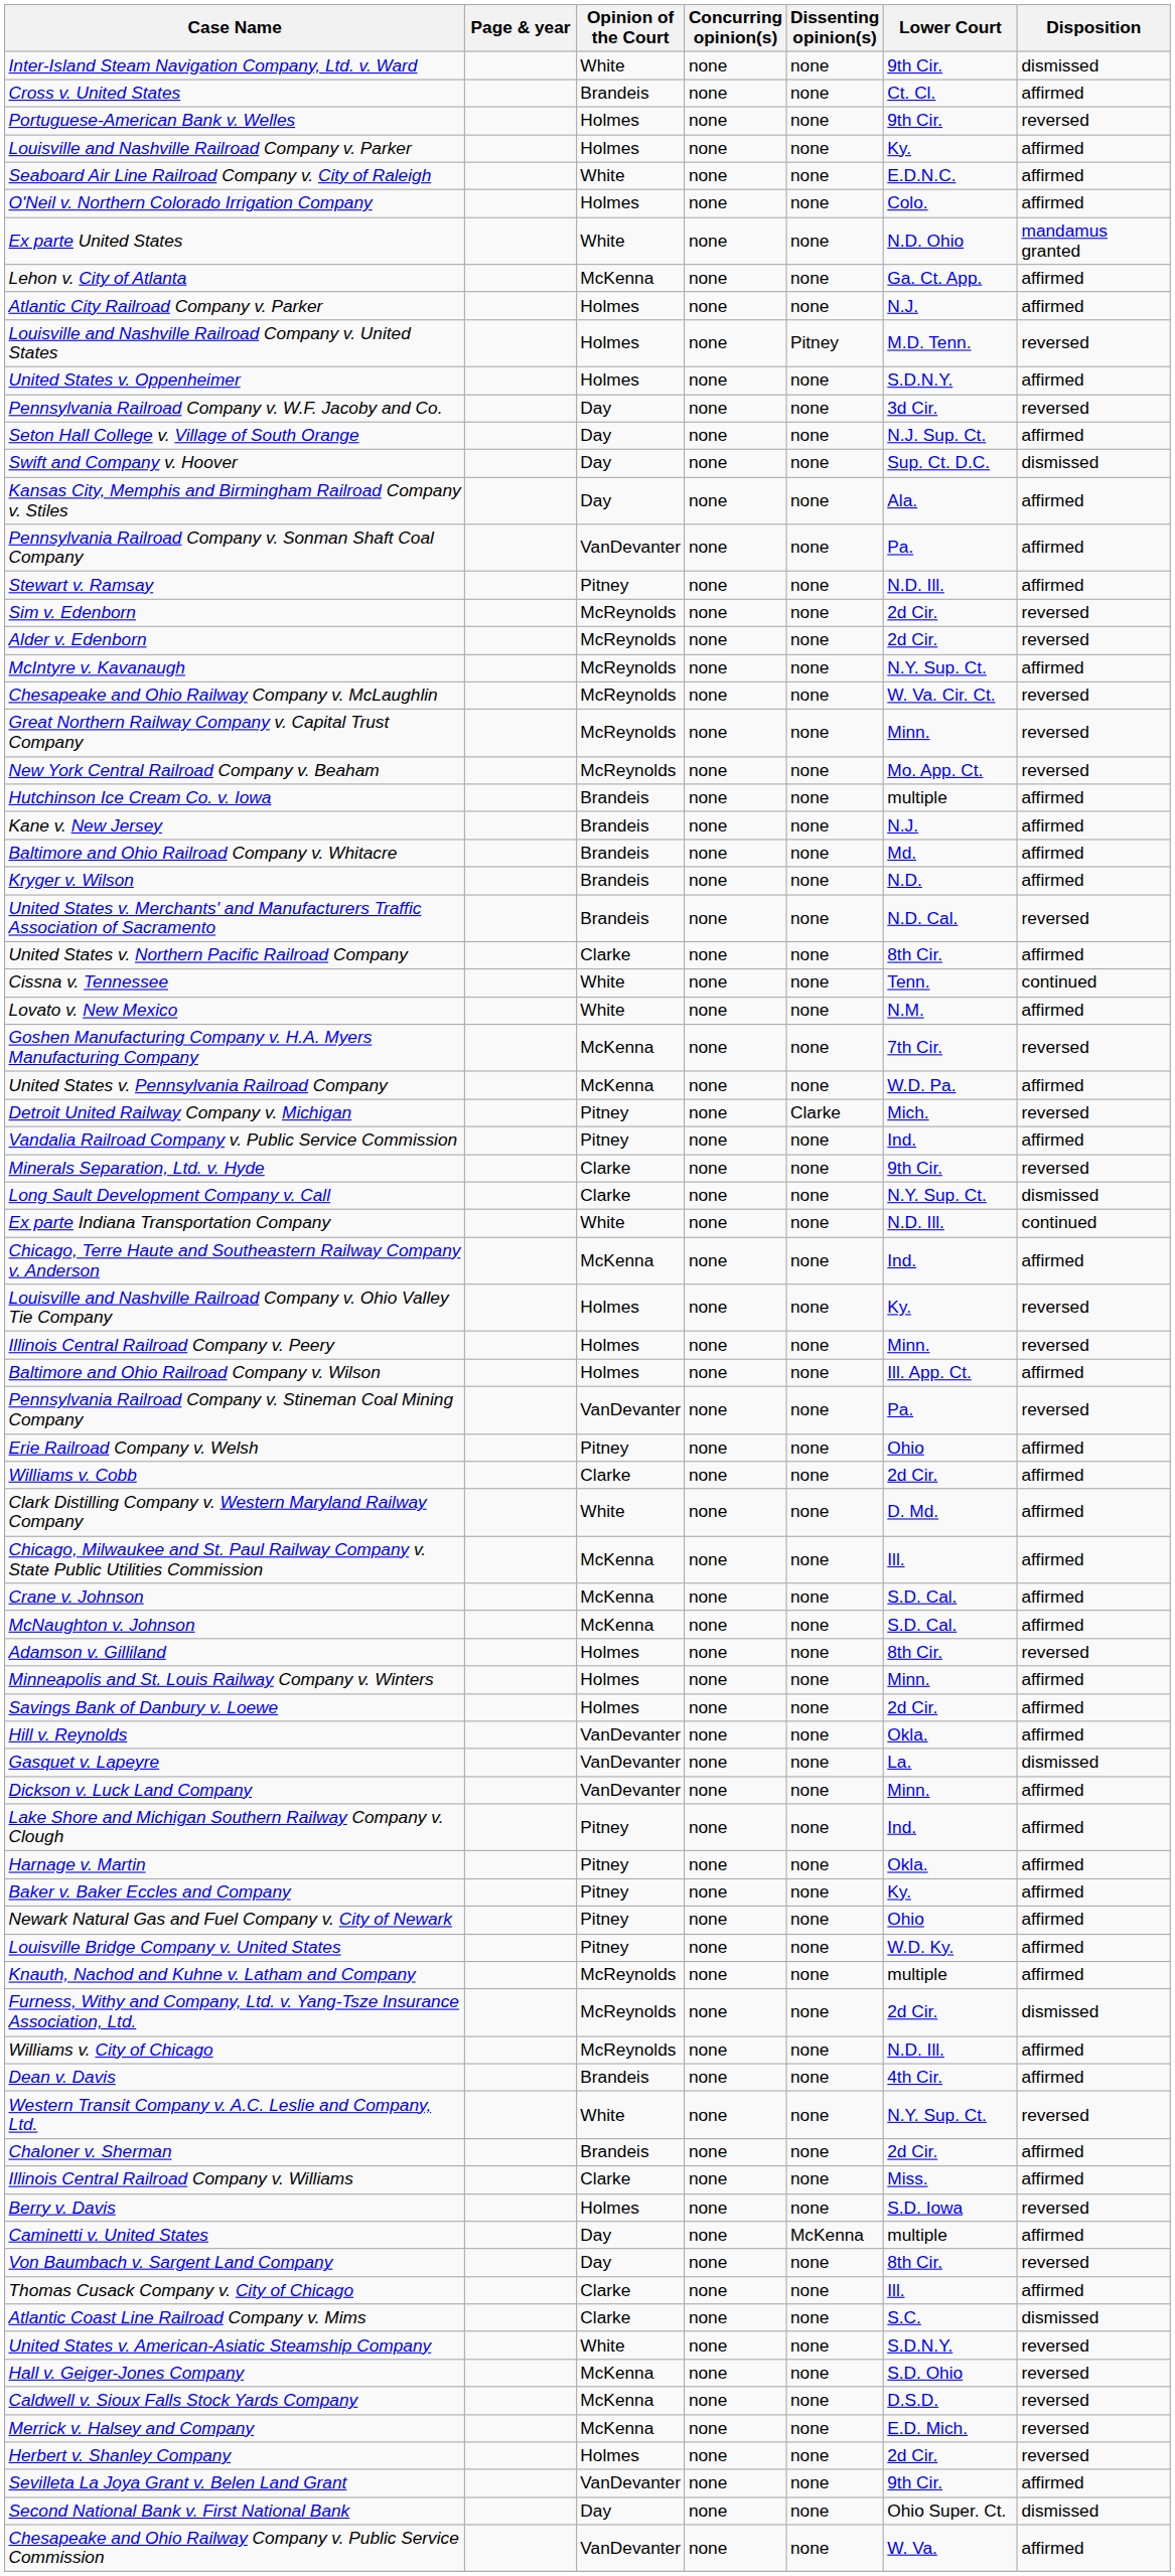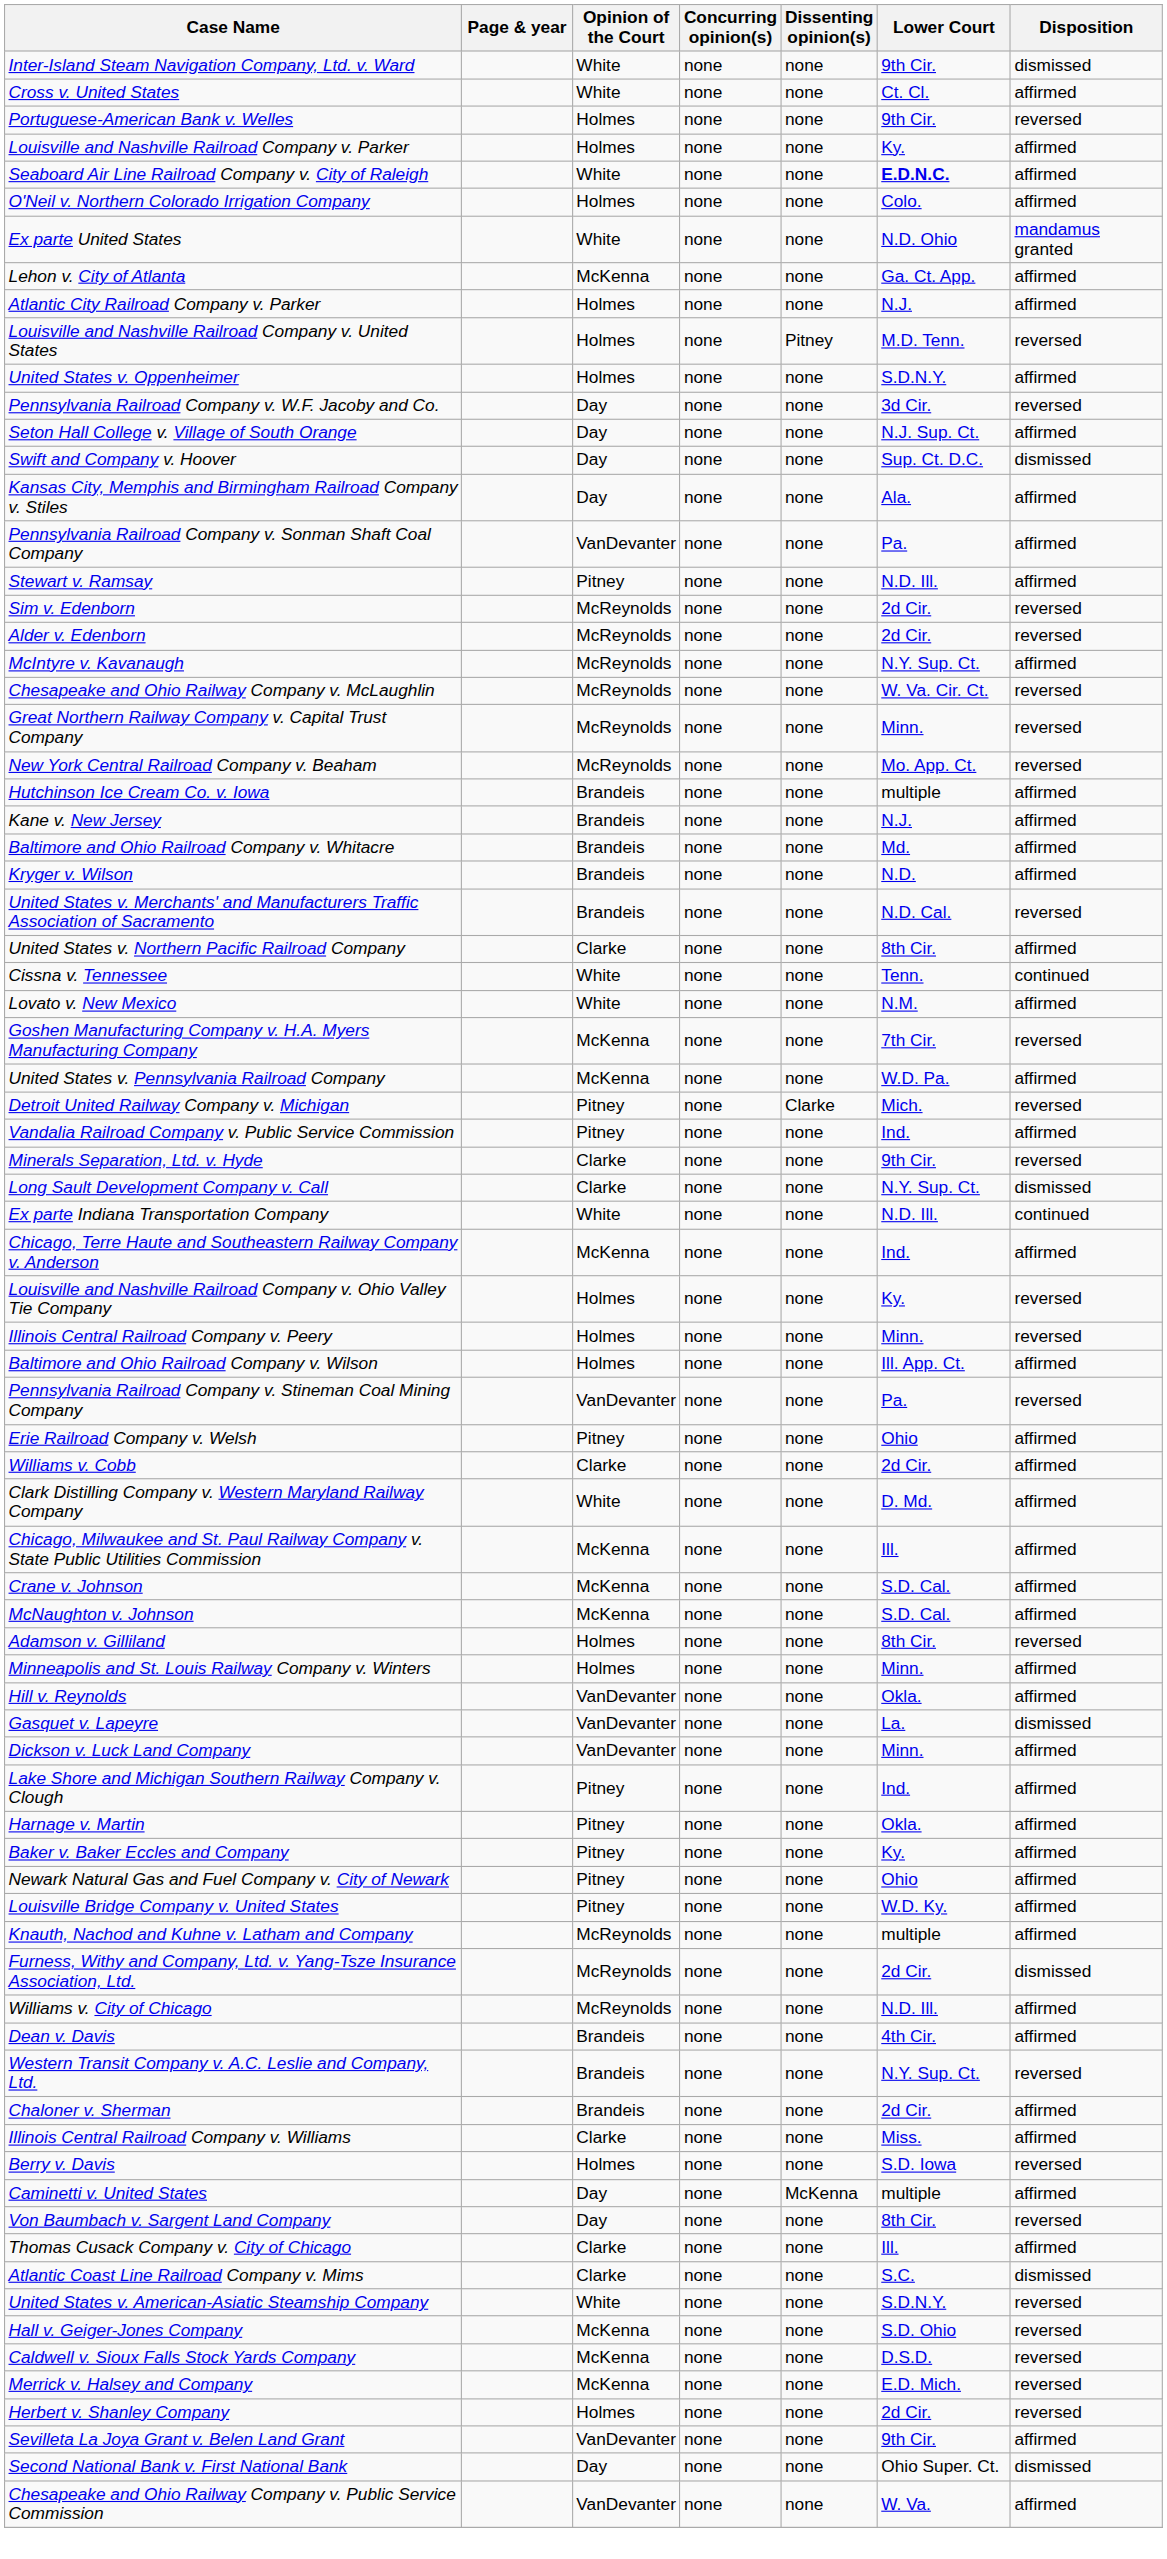Cross v. United States | Opinion of the Court: Brandeis -> White
Seaboard Air Line Railroad Company v. City of Raleigh | Lower Court: normal -> bold
- row: Savings Bank of Danbury v. Loewe | Holmes | none | none | 2d Cir. | affirmed
Western Transit Company v. A.C. Leslie and Company, Ltd. | Opinion of the Court: White -> Brandeis
